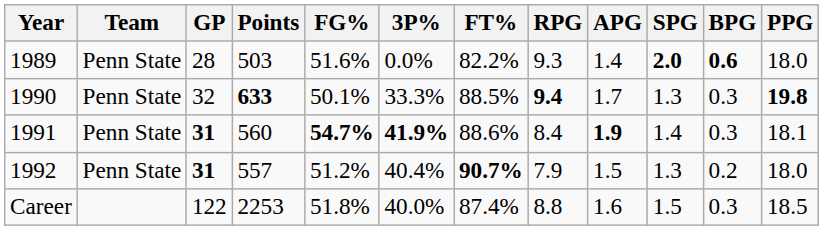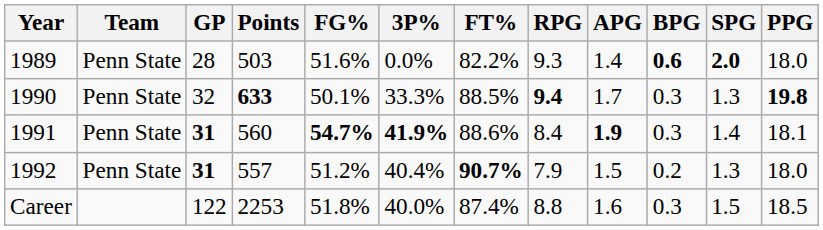columns swapped: SPG <-> BPG
